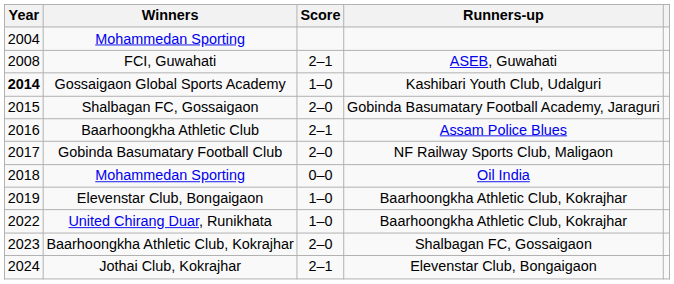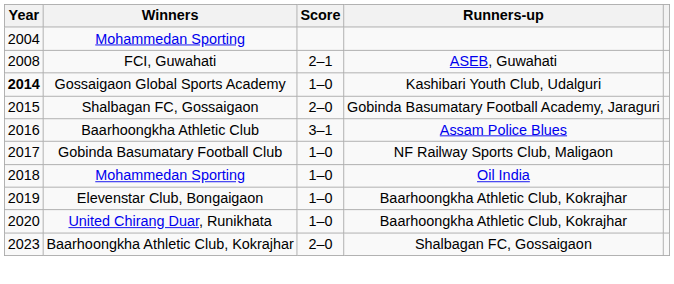Baarhoongkha Athletic Club | Score: 2–1 -> 3–1
Gobinda Basumatary Football Club | Score: 2–0 -> 1–0
Mohammedan Sporting / Oil India | Score: 0–0 -> 1–0
United Chirang Duar, Runikhata | Year: 2022 -> 2020
- row: 2024 | Jothai Club, Kokrajhar | 2–1 | Elevenstar Club, Bongaigaon
